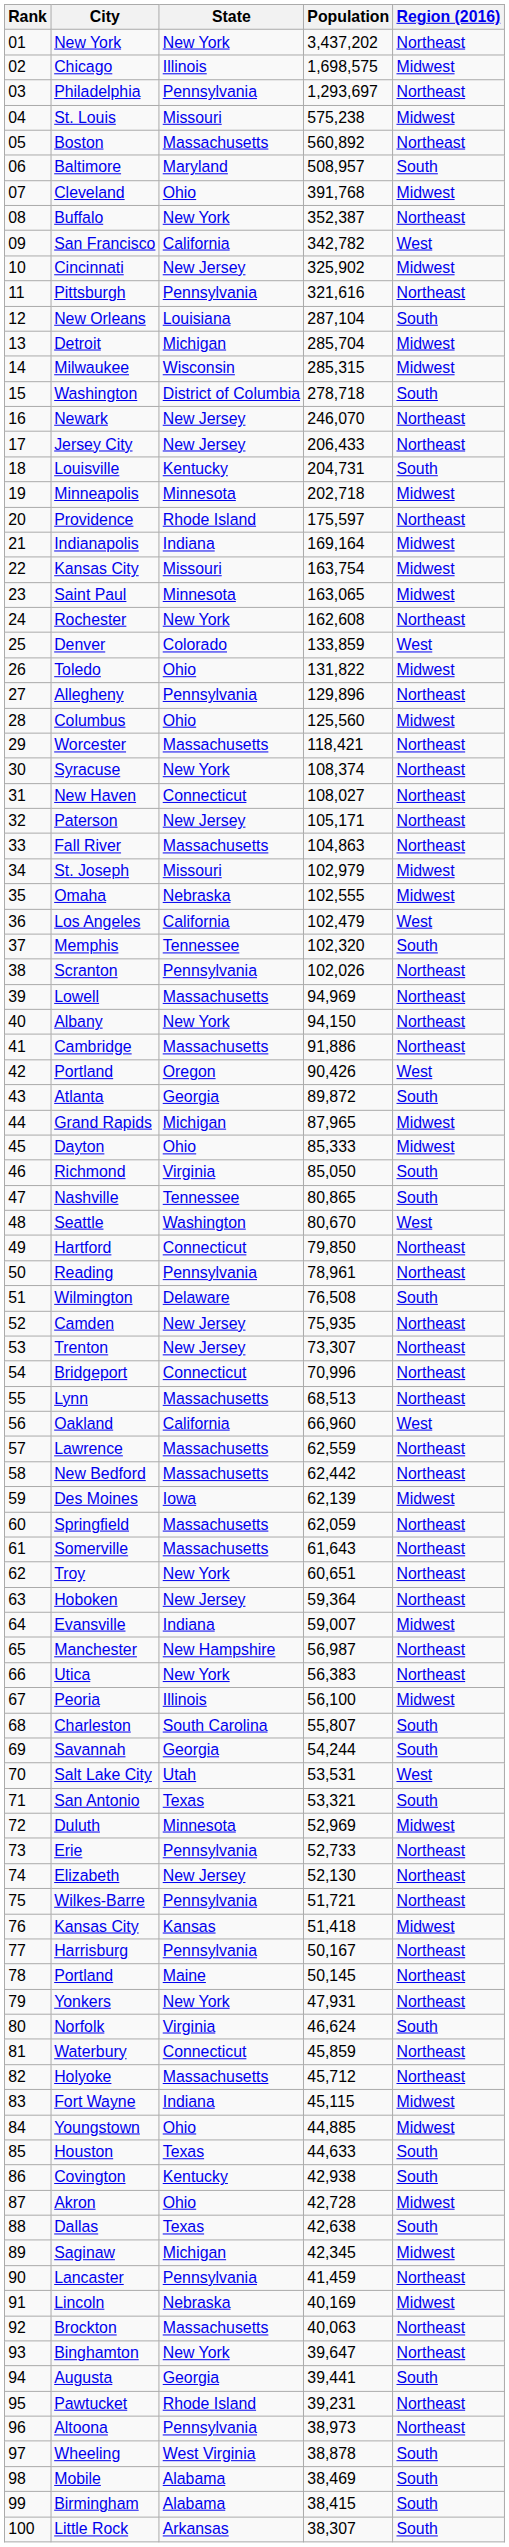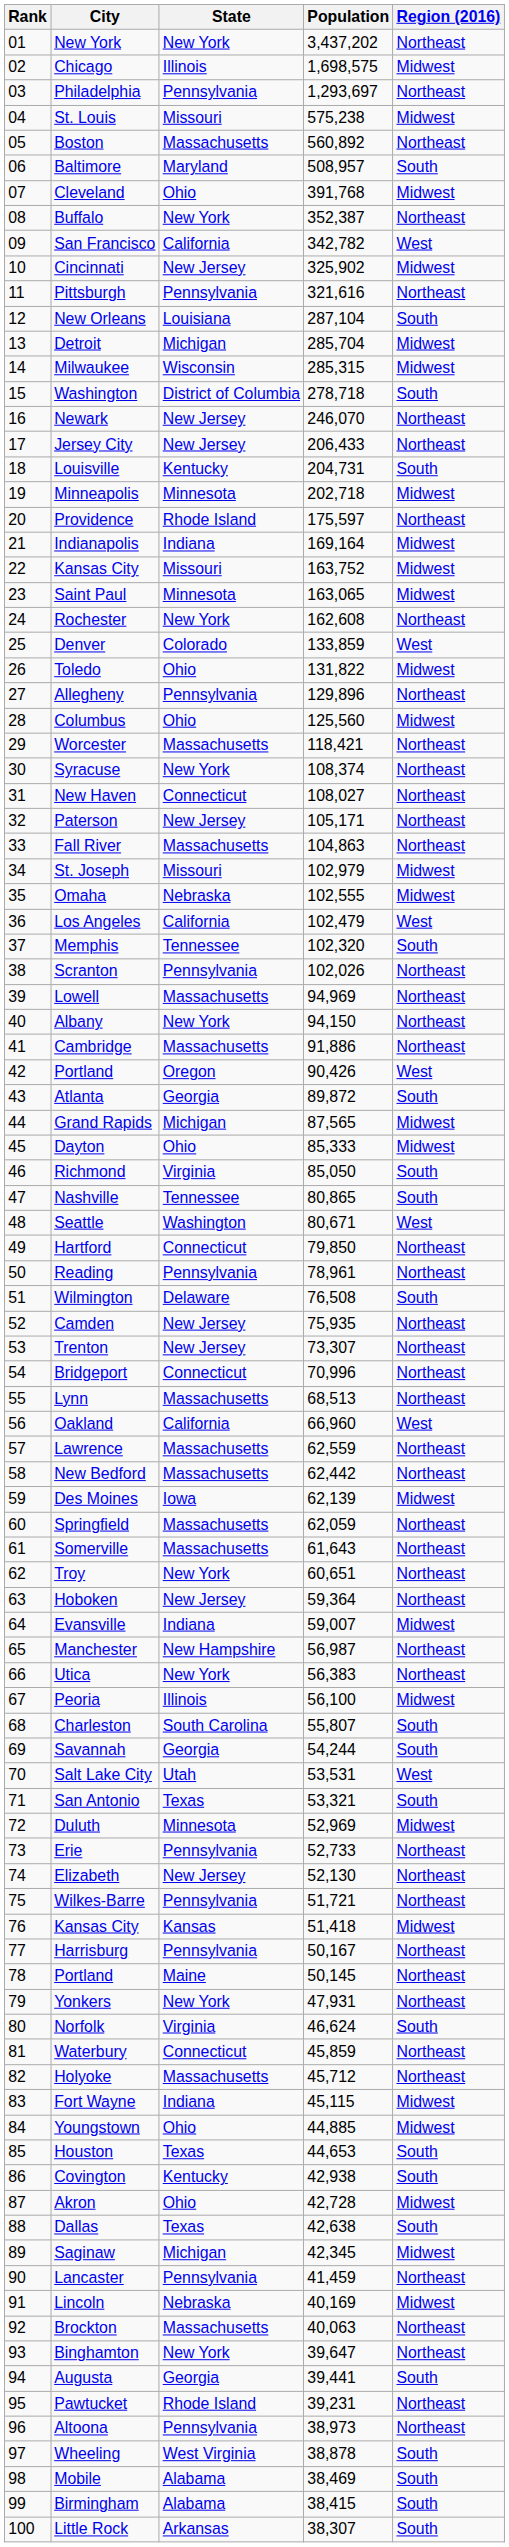22 / Kansas City | Population: 163,754 -> 163,752
Grand Rapids | Population: 87,965 -> 87,565
Seattle | Population: 80,670 -> 80,671
Houston | Population: 44,633 -> 44,653
